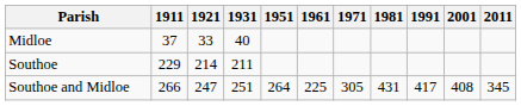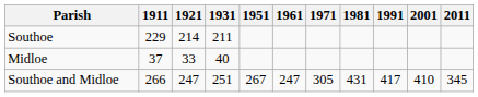rows swapped: Midloe <-> Southoe
Southoe and Midloe | 1951: 264 -> 267
Southoe and Midloe | 1961: 225 -> 247
Southoe and Midloe | 2001: 408 -> 410
